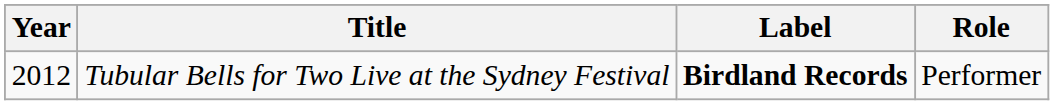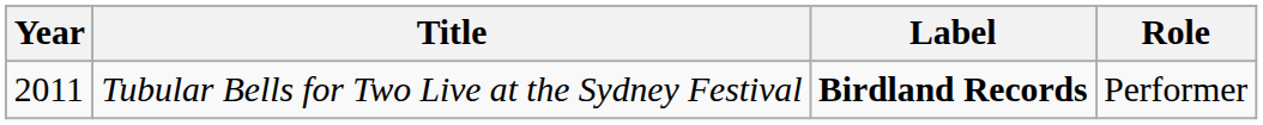Tubular Bells for Two Live at the Sydney Festival | Year: 2012 -> 2011
